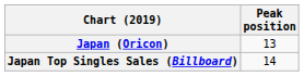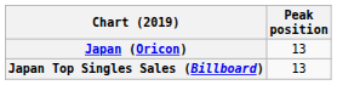Japan Top Singles Sales (Billboard) | Peak position: 14 -> 13
